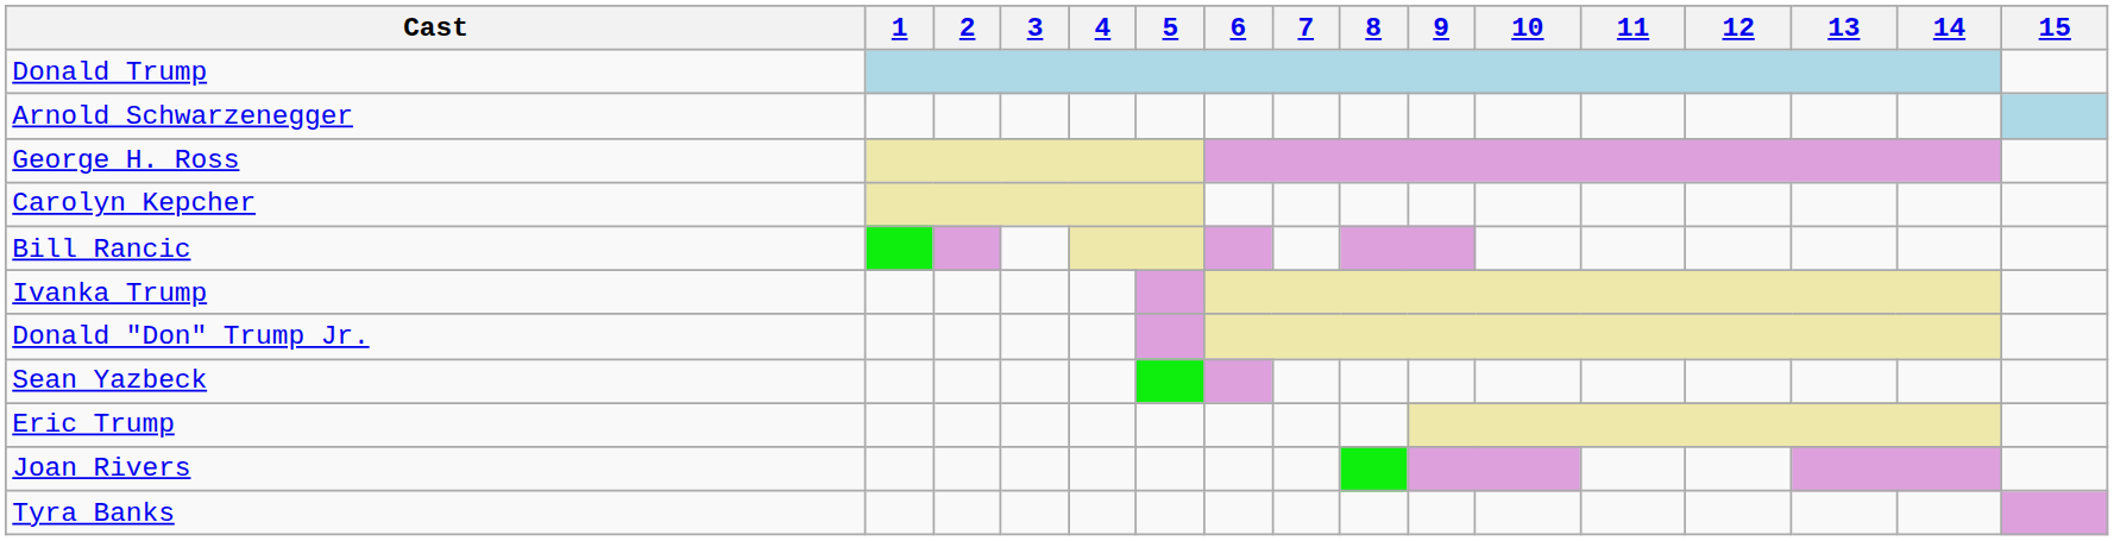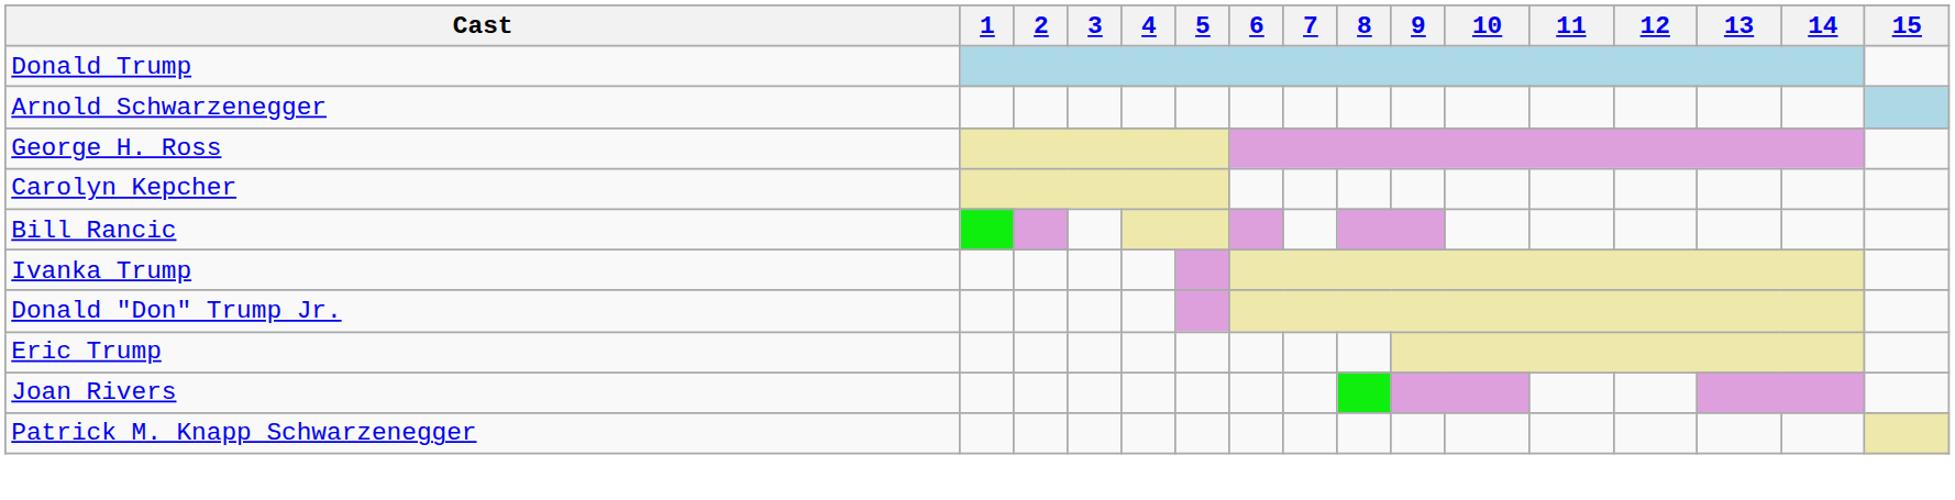- row: Sean Yazbeck
- row: Tyra Banks
+ row: Patrick M. Knapp Schwarzenegger
